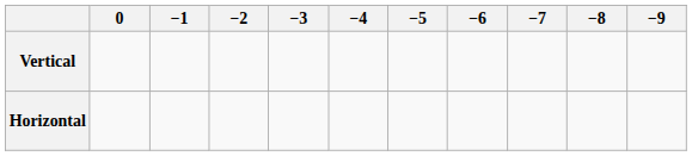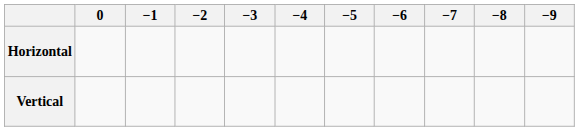rows swapped: Vertical <-> Horizontal
